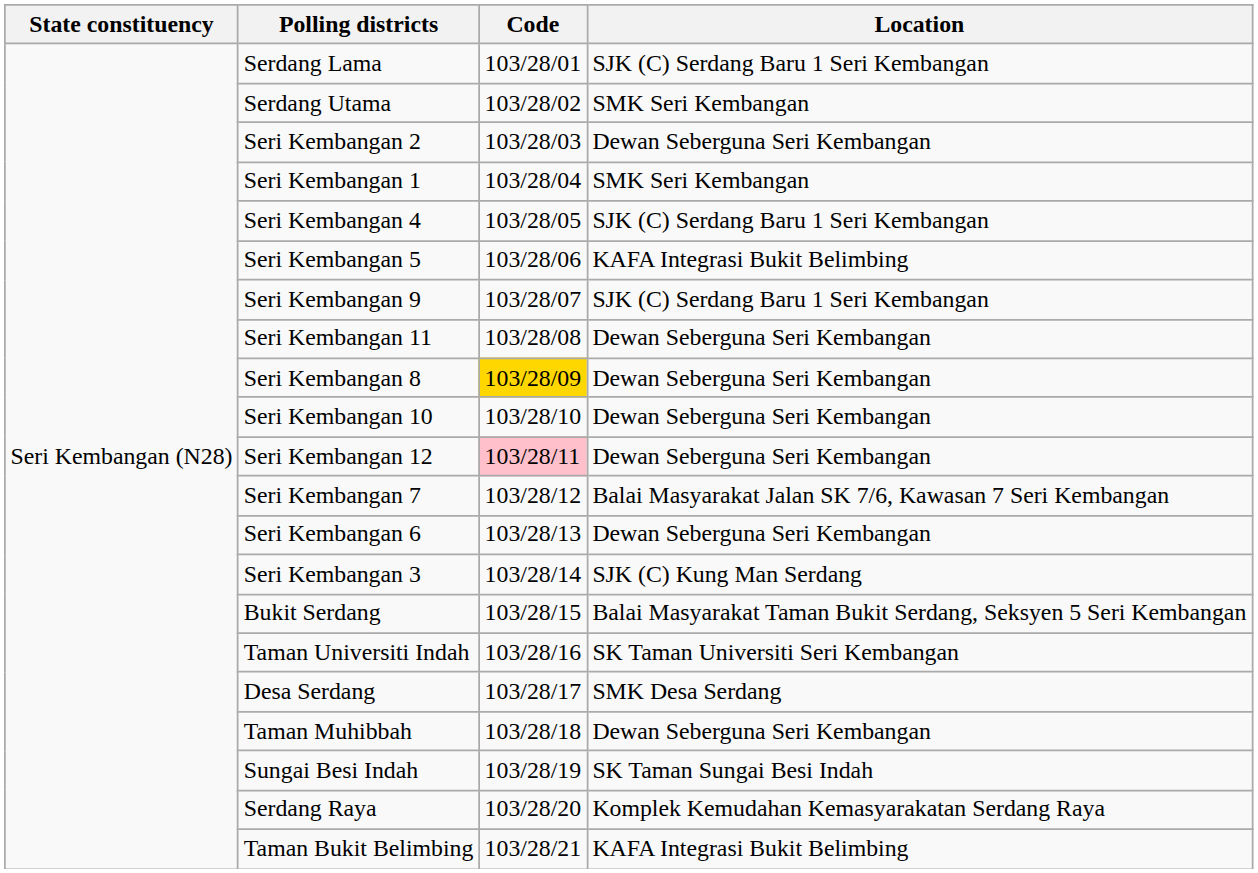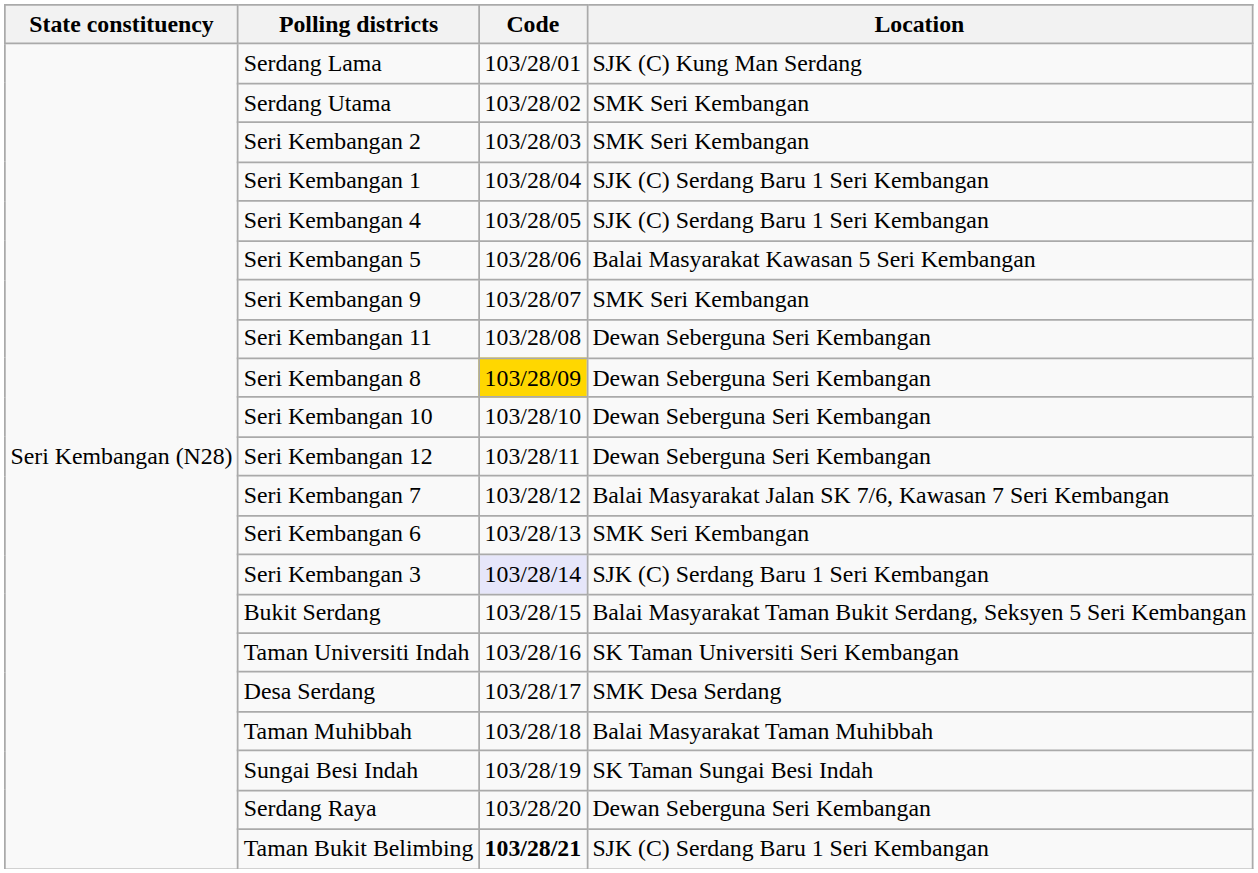Serdang Lama | Location: SJK (C) Serdang Baru 1 Seri Kembangan -> SJK (C) Kung Man Serdang
Seri Kembangan 2 | Location: Dewan Seberguna Seri Kembangan -> SMK Seri Kembangan
Seri Kembangan 1 | Location: SMK Seri Kembangan -> SJK (C) Serdang Baru 1 Seri Kembangan
Seri Kembangan 5 | Location: KAFA Integrasi Bukit Belimbing -> Balai Masyarakat Kawasan 5 Seri Kembangan
Seri Kembangan 9 | Location: SJK (C) Serdang Baru 1 Seri Kembangan -> SMK Seri Kembangan
Seri Kembangan 12 | Code: pink background -> no background
Seri Kembangan 6 | Location: Dewan Seberguna Seri Kembangan -> SMK Seri Kembangan
Seri Kembangan 3 | Code: no background -> lavender background
Seri Kembangan 3 | Location: SJK (C) Kung Man Serdang -> SJK (C) Serdang Baru 1 Seri Kembangan
Taman Muhibbah | Location: Dewan Seberguna Seri Kembangan -> Balai Masyarakat Taman Muhibbah
Serdang Raya | Location: Komplek Kemudahan Kemasyarakatan Serdang Raya -> Dewan Seberguna Seri Kembangan
Taman Bukit Belimbing | Code: normal -> bold
Taman Bukit Belimbing | Location: KAFA Integrasi Bukit Belimbing -> SJK (C) Serdang Baru 1 Seri Kembangan
